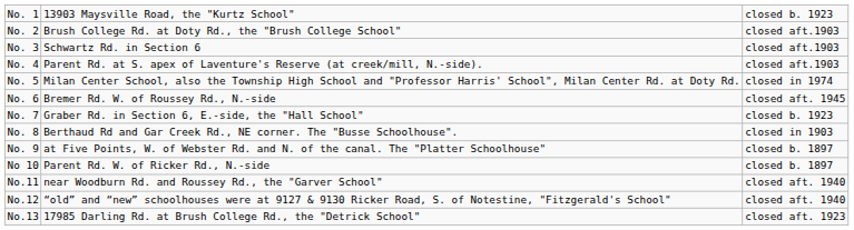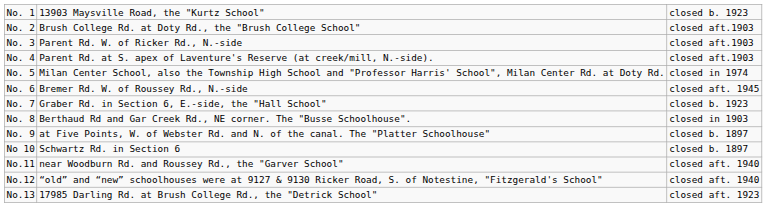No. 3 | column 2: Schwartz Rd. in Section 6 -> Parent Rd. W. of Ricker Rd., N.-side
No 10 | column 2: Parent Rd. W. of Ricker Rd., N.-side -> Schwartz Rd. in Section 6
